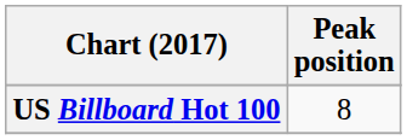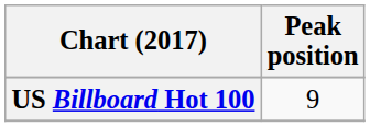US Billboard Hot 100 | Peak position: 8 -> 9
